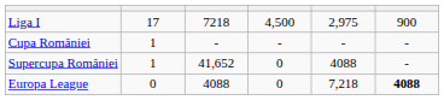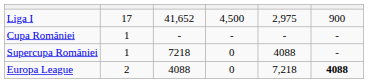Liga I | column 3: 7218 -> 41,652
Supercupa României | column 3: 41,652 -> 7218
Europa League | column 2: 0 -> 2
